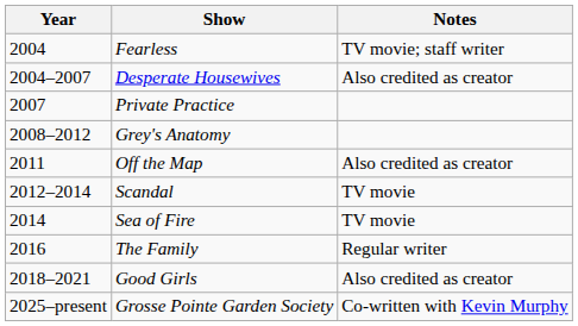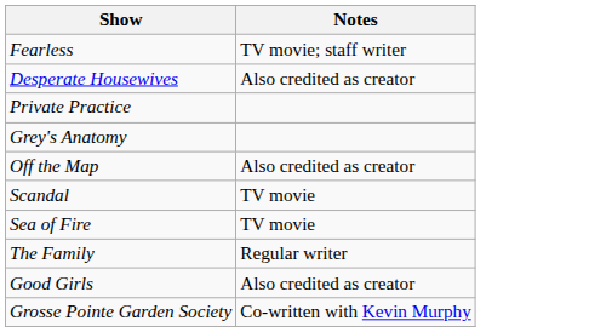- column: Year | 2004 | 2004–2007 | 2007 | 2008–2012 | 2011 | 2012–2014 | 2014 | 2016 | 2018–2021 | 2025–present
